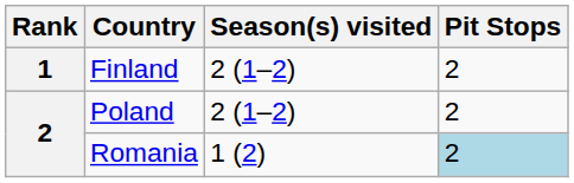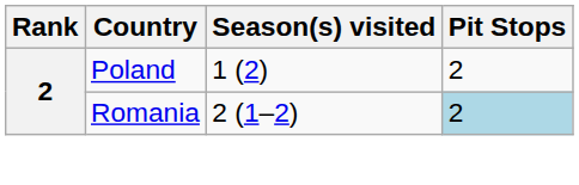- row: 1 | Finland | 2 (1–2) | 2
Poland | Season(s) visited: 2 (1–2) -> 1 (2)
Romania | Season(s) visited: 1 (2) -> 2 (1–2)
